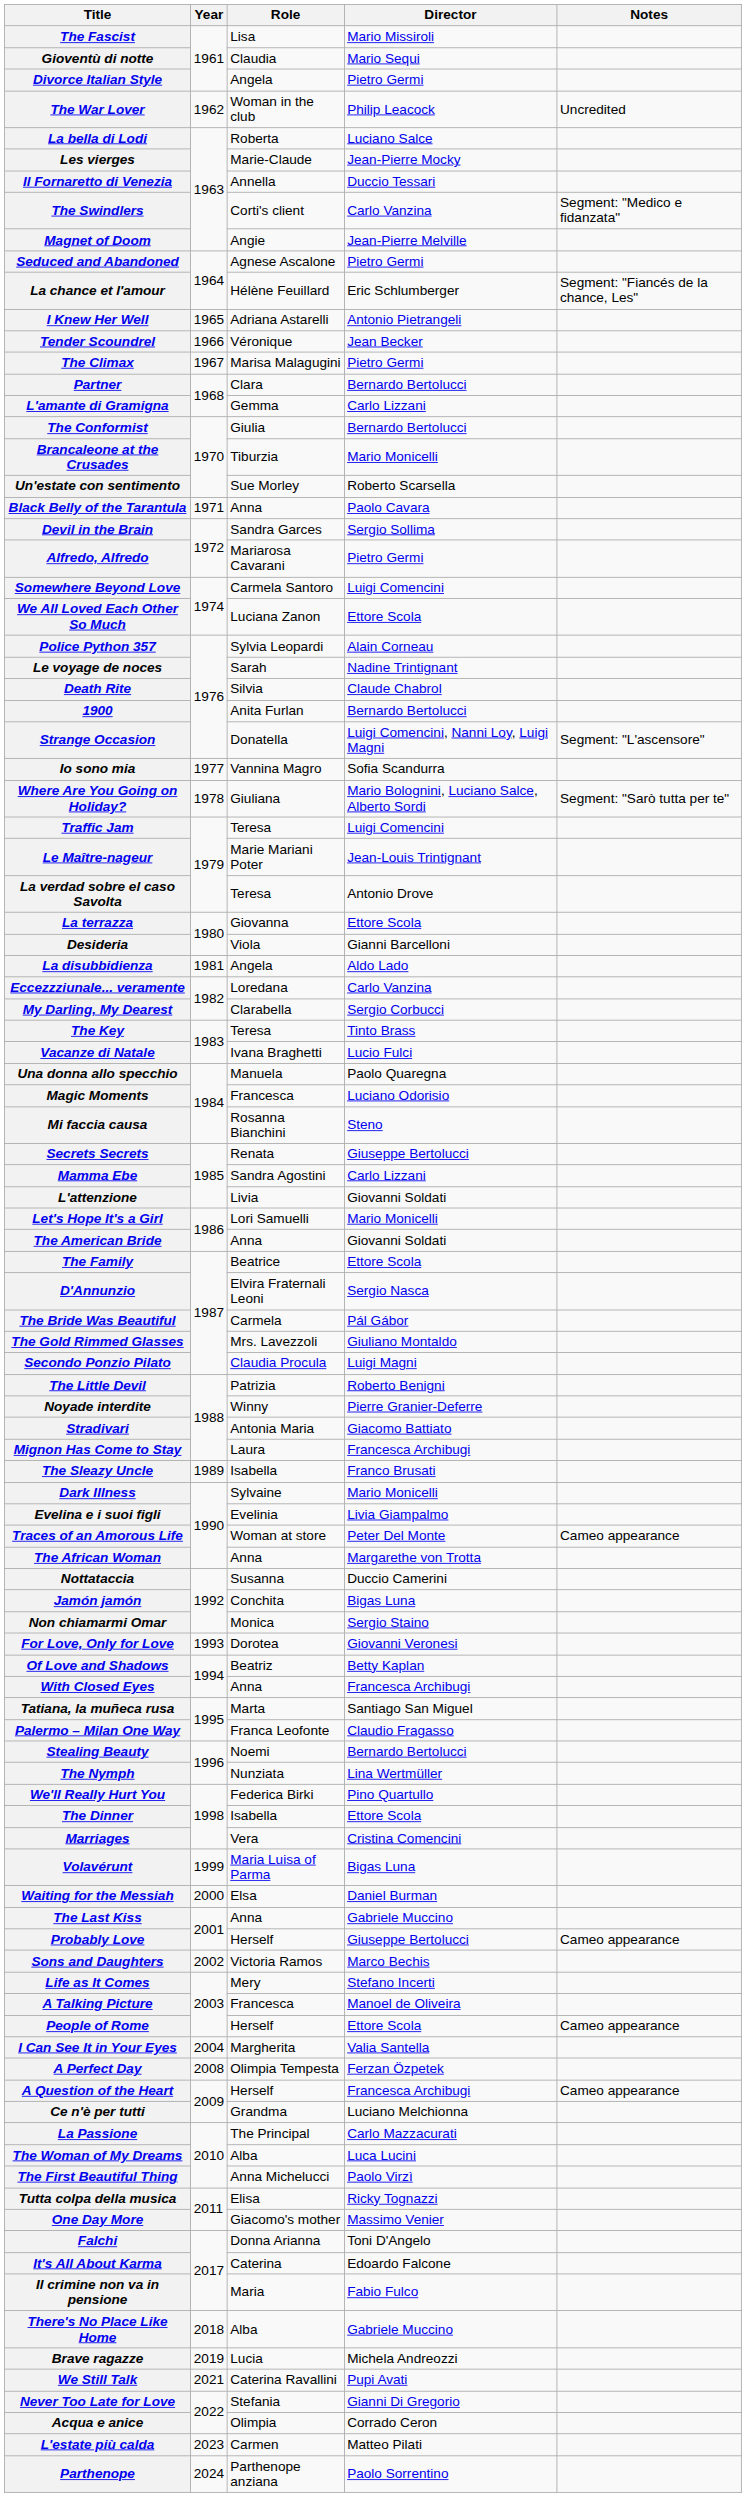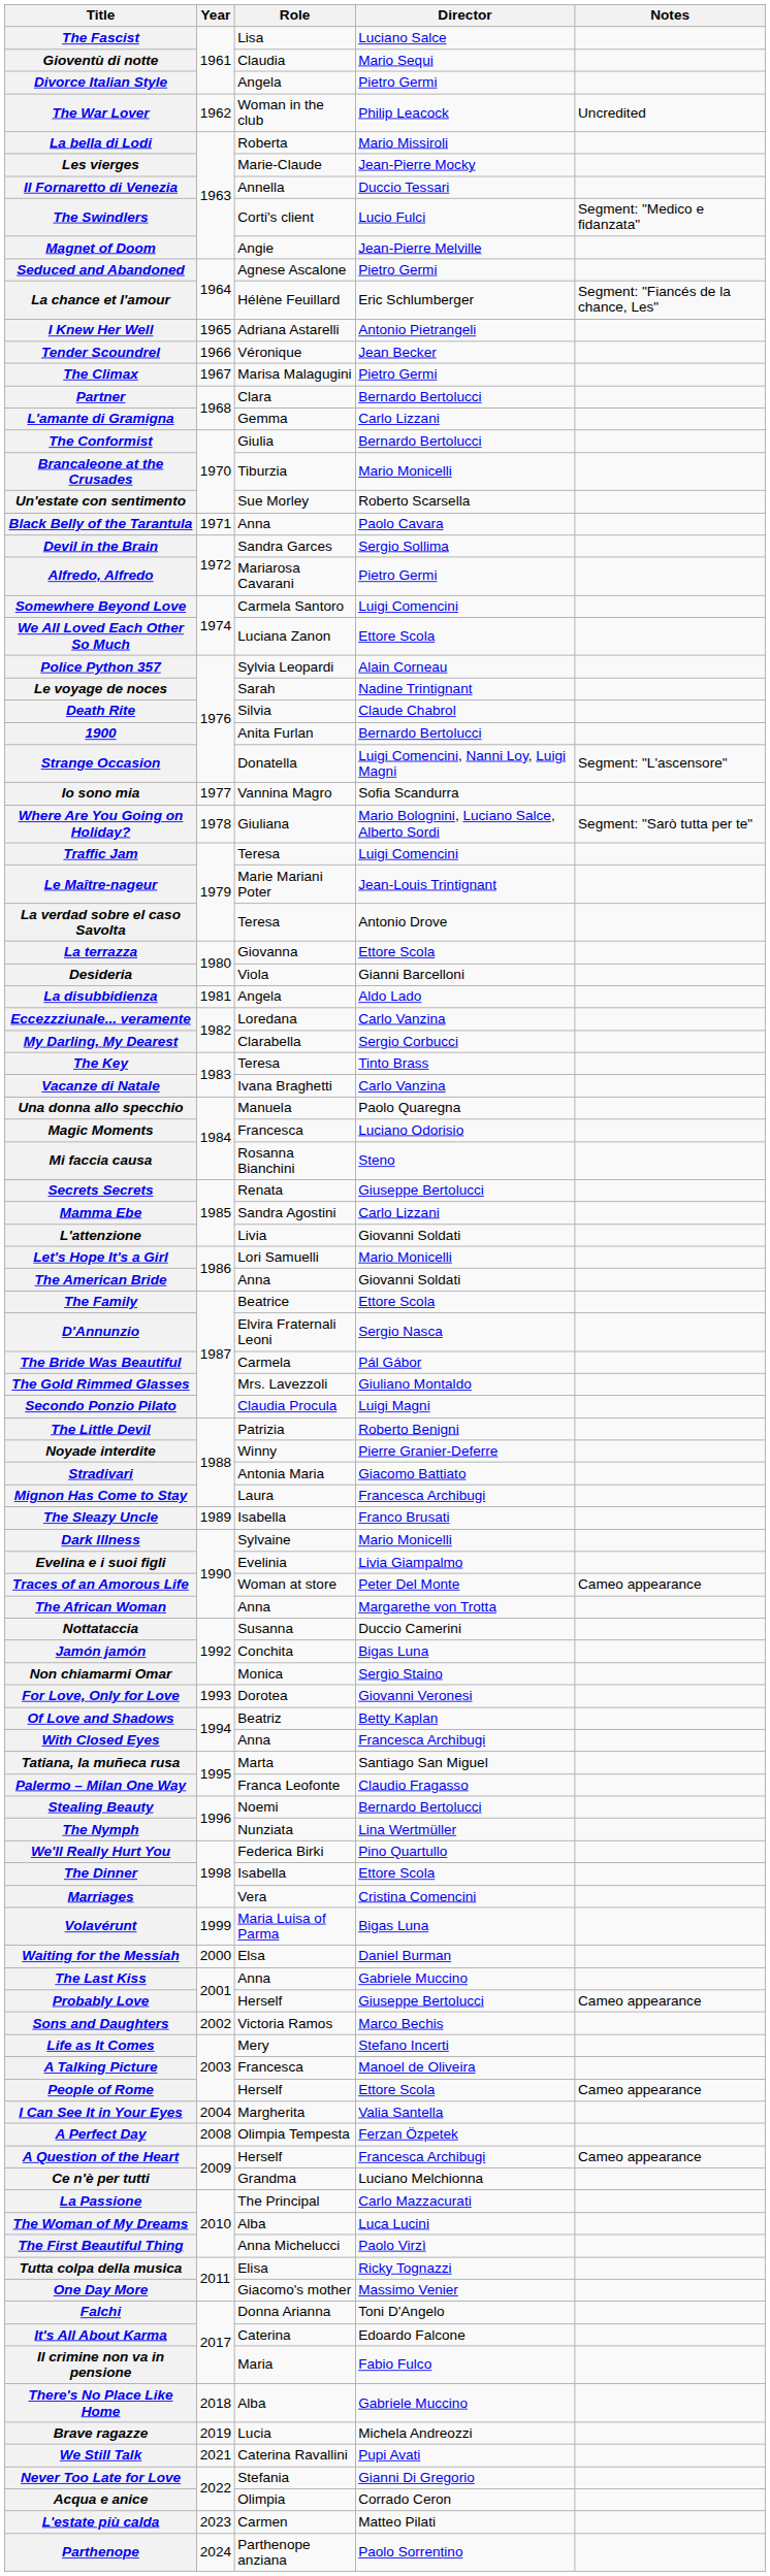The Fascist | Director: Mario Missiroli -> Luciano Salce
La bella di Lodi | Director: Luciano Salce -> Mario Missiroli
The Swindlers | Director: Carlo Vanzina -> Lucio Fulci
Vacanze di Natale | Director: Lucio Fulci -> Carlo Vanzina
